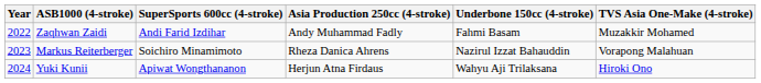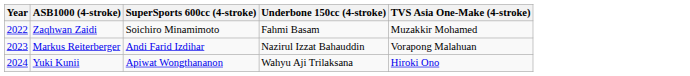- column: Asia Production 250cc (4-stroke) | Andy Muhammad Fadly | Rheza Danica Ahrens | Herjun Atna Firdaus
Zaqhwan Zaidi | SuperSports 600cc (4-stroke): Andi Farid Izdihar -> Soichiro Minamimoto
Markus Reiterberger | SuperSports 600cc (4-stroke): Soichiro Minamimoto -> Andi Farid Izdihar
